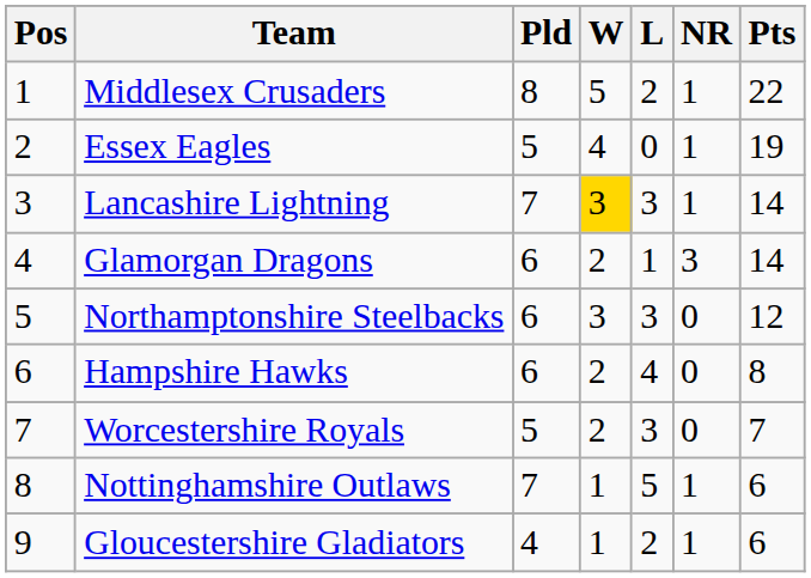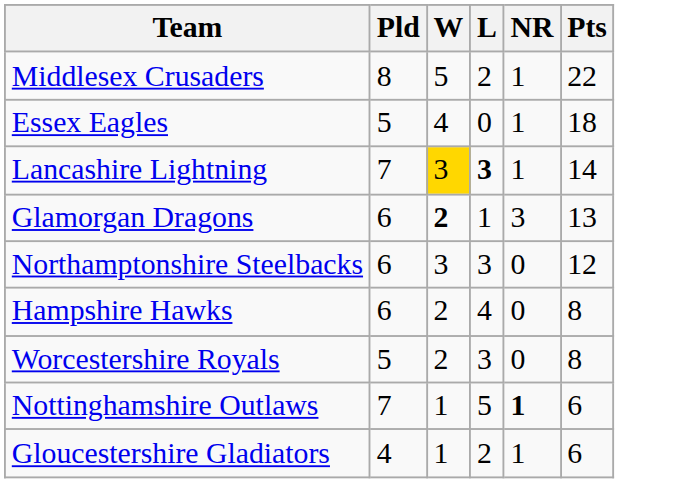- column: Pos | 1 | 2 | 3 | 4 | 5 | 6 | 7 | 8 | 9
Essex Eagles | Pts: 19 -> 18
Lancashire Lightning | L: normal -> bold
Glamorgan Dragons | W: normal -> bold
Glamorgan Dragons | Pts: 14 -> 13
Worcestershire Royals | Pts: 7 -> 8
Nottinghamshire Outlaws | NR: normal -> bold
